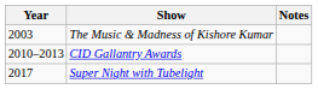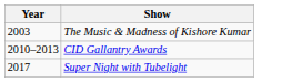- column: Notes
